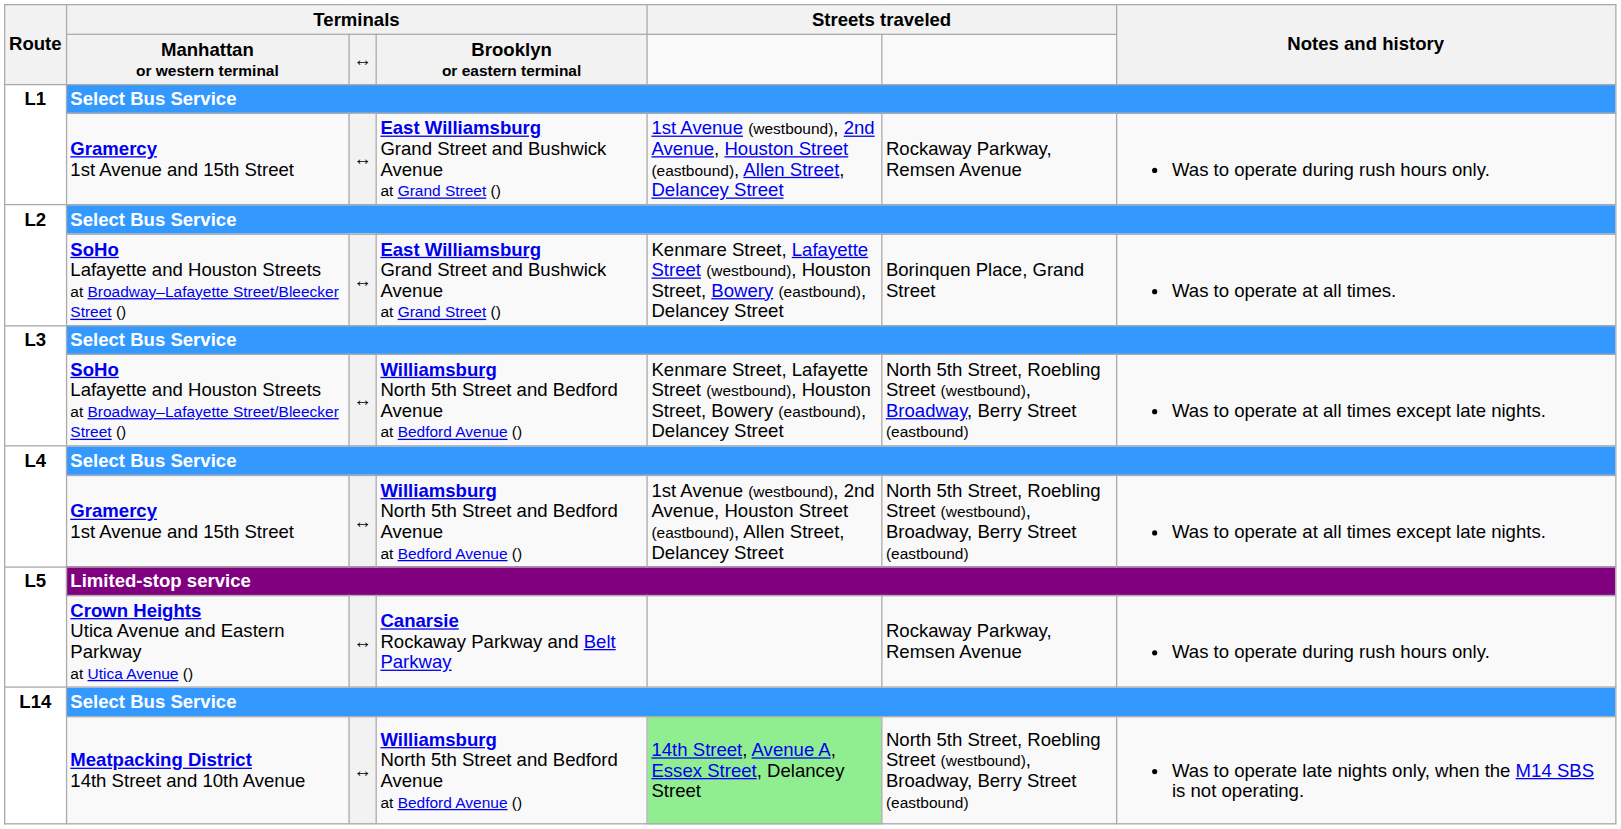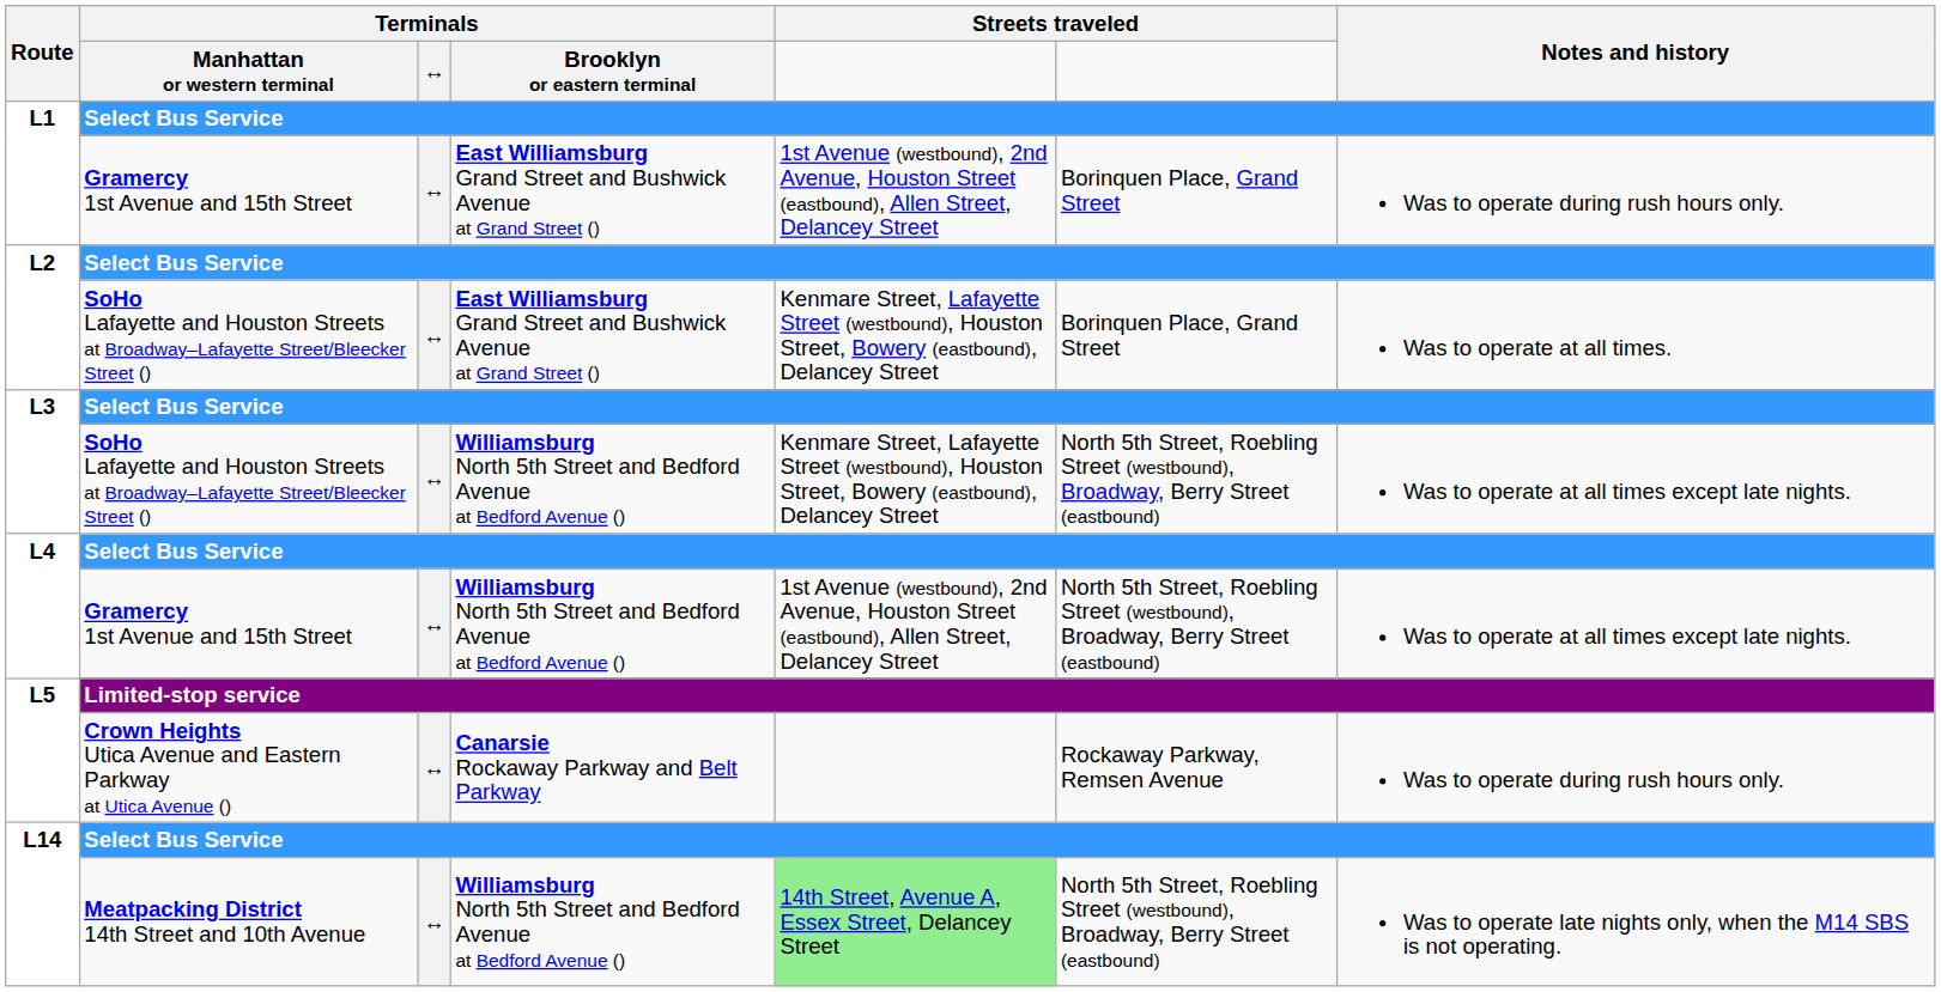L1 / Gramercy 1st Avenue and 15th Street | column 6: Rockaway Parkway, Remsen Avenue -> Borinquen Place, Grand Street
